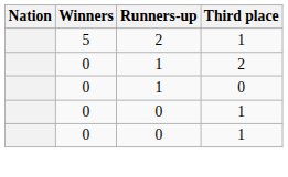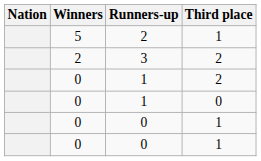+ row: 2 | 3 | 2
